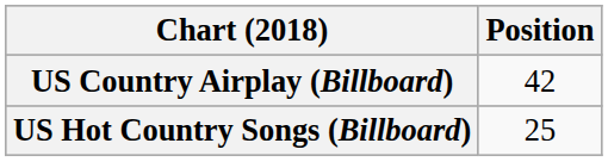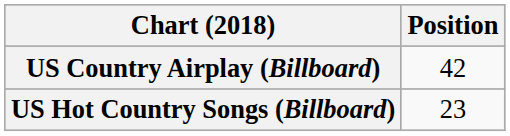US Hot Country Songs (Billboard) | Position: 25 -> 23
